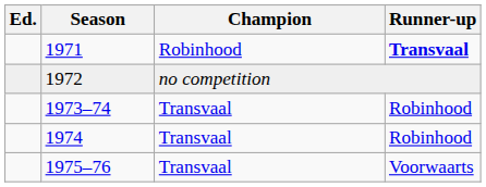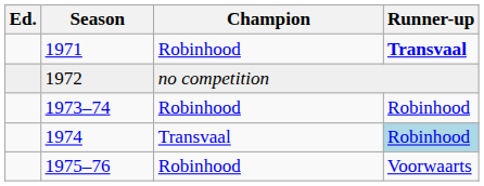1973–74 | Champion: Transvaal -> Robinhood
1974 | Runner-up: no background -> lightblue background
1975–76 | Champion: Transvaal -> Robinhood
